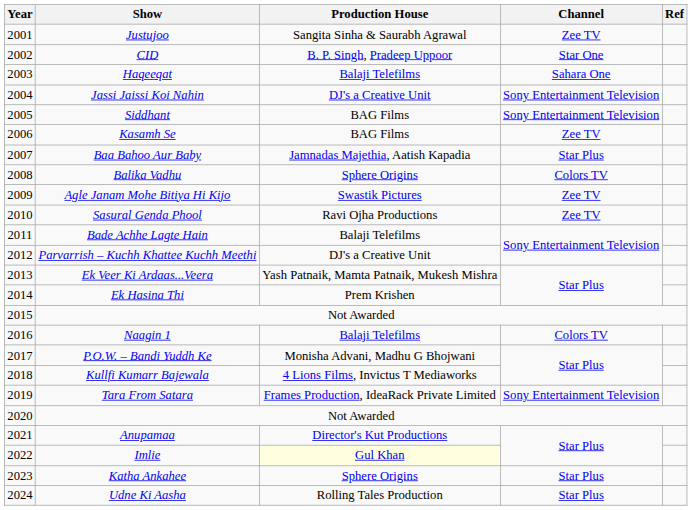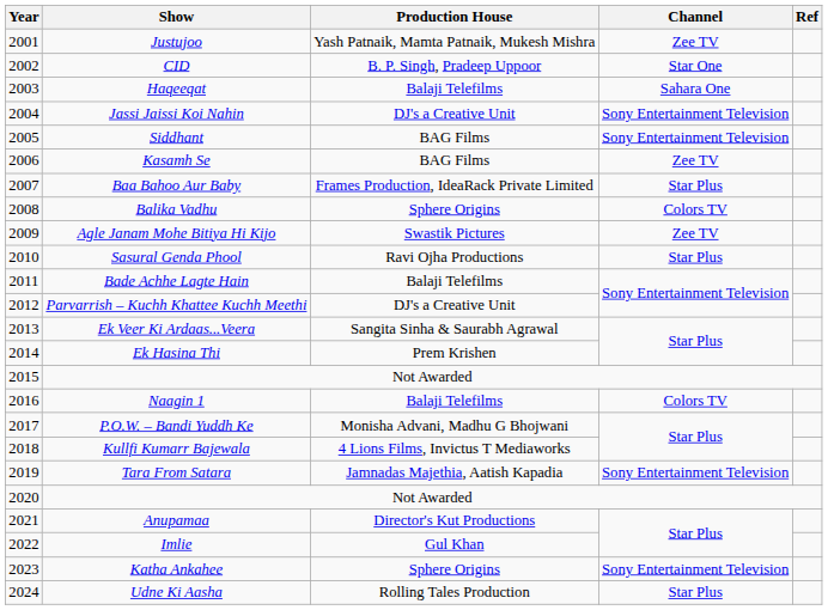Justujoo | Production House: Sangita Sinha & Saurabh Agrawal -> Yash Patnaik, Mamta Patnaik, Mukesh Mishra
Baa Bahoo Aur Baby | Production House: Jamnadas Majethia, Aatish Kapadia -> Frames Production, IdeaRack Private Limited
Sasural Genda Phool | Channel: Zee TV -> Star Plus
Ek Veer Ki Ardaas...Veera | Production House: Yash Patnaik, Mamta Patnaik, Mukesh Mishra -> Sangita Sinha & Saurabh Agrawal
Tara From Satara | Production House: Frames Production, IdeaRack Private Limited -> Jamnadas Majethia, Aatish Kapadia
Imlie | Production House: lightyellow background -> no background
Katha Ankahee | Channel: Star Plus -> Sony Entertainment Television
